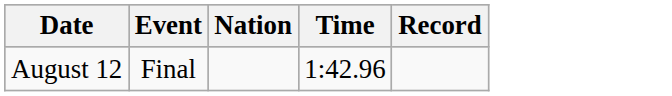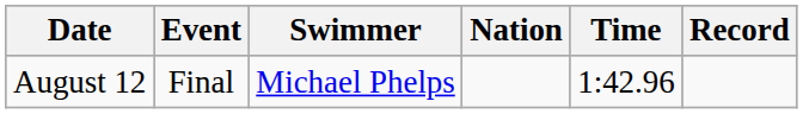+ column: Swimmer | Michael Phelps
